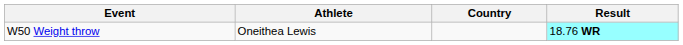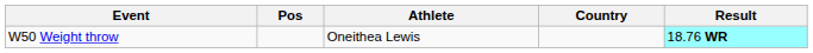+ column: Pos
